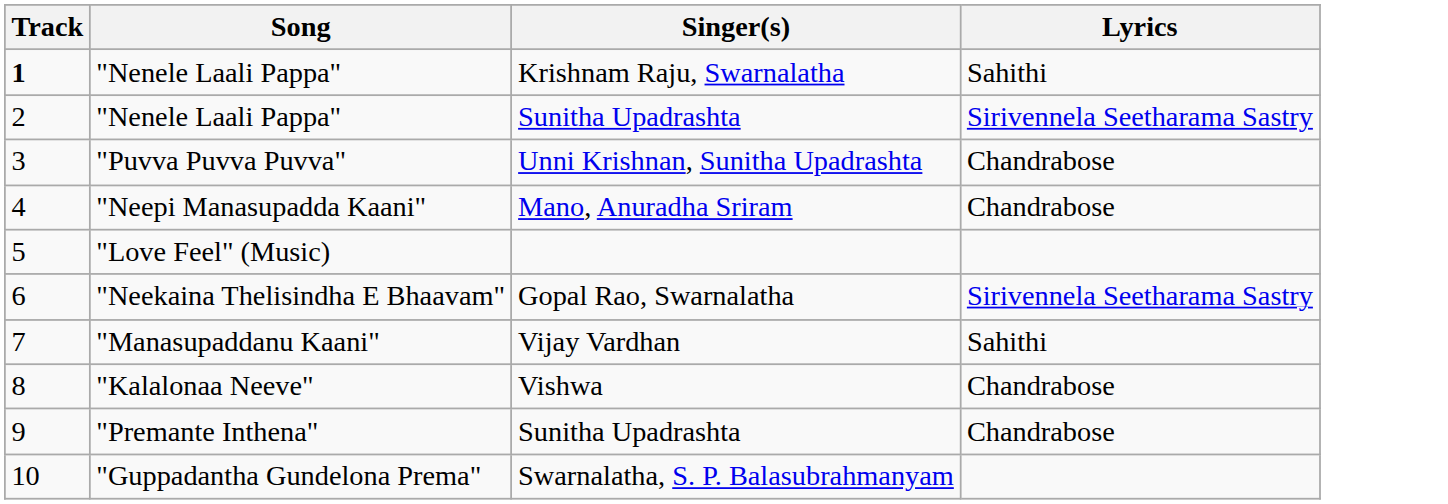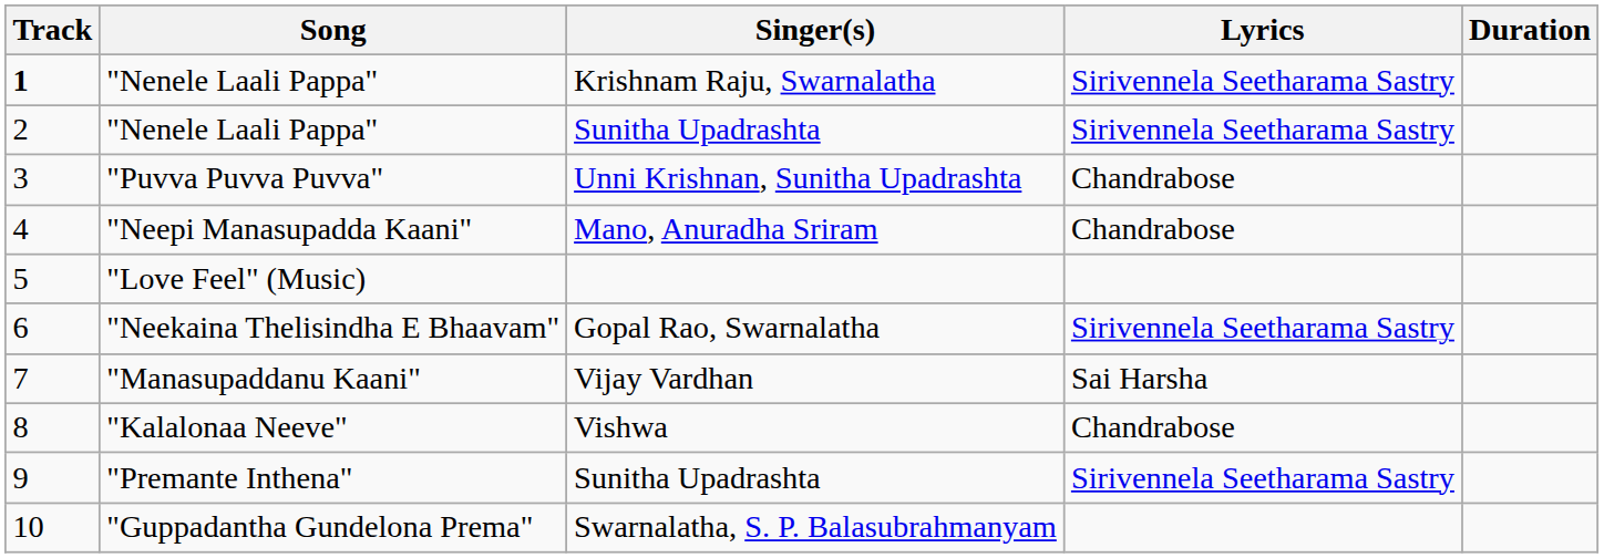+ column: Duration
"Nenele Laali Pappa" / Krishnam Raju, Swarnalatha | Lyrics: Sahithi -> Sirivennela Seetharama Sastry
"Manasupaddanu Kaani" | Lyrics: Sahithi -> Sai Harsha
"Premante Inthena" | Lyrics: Chandrabose -> Sirivennela Seetharama Sastry
